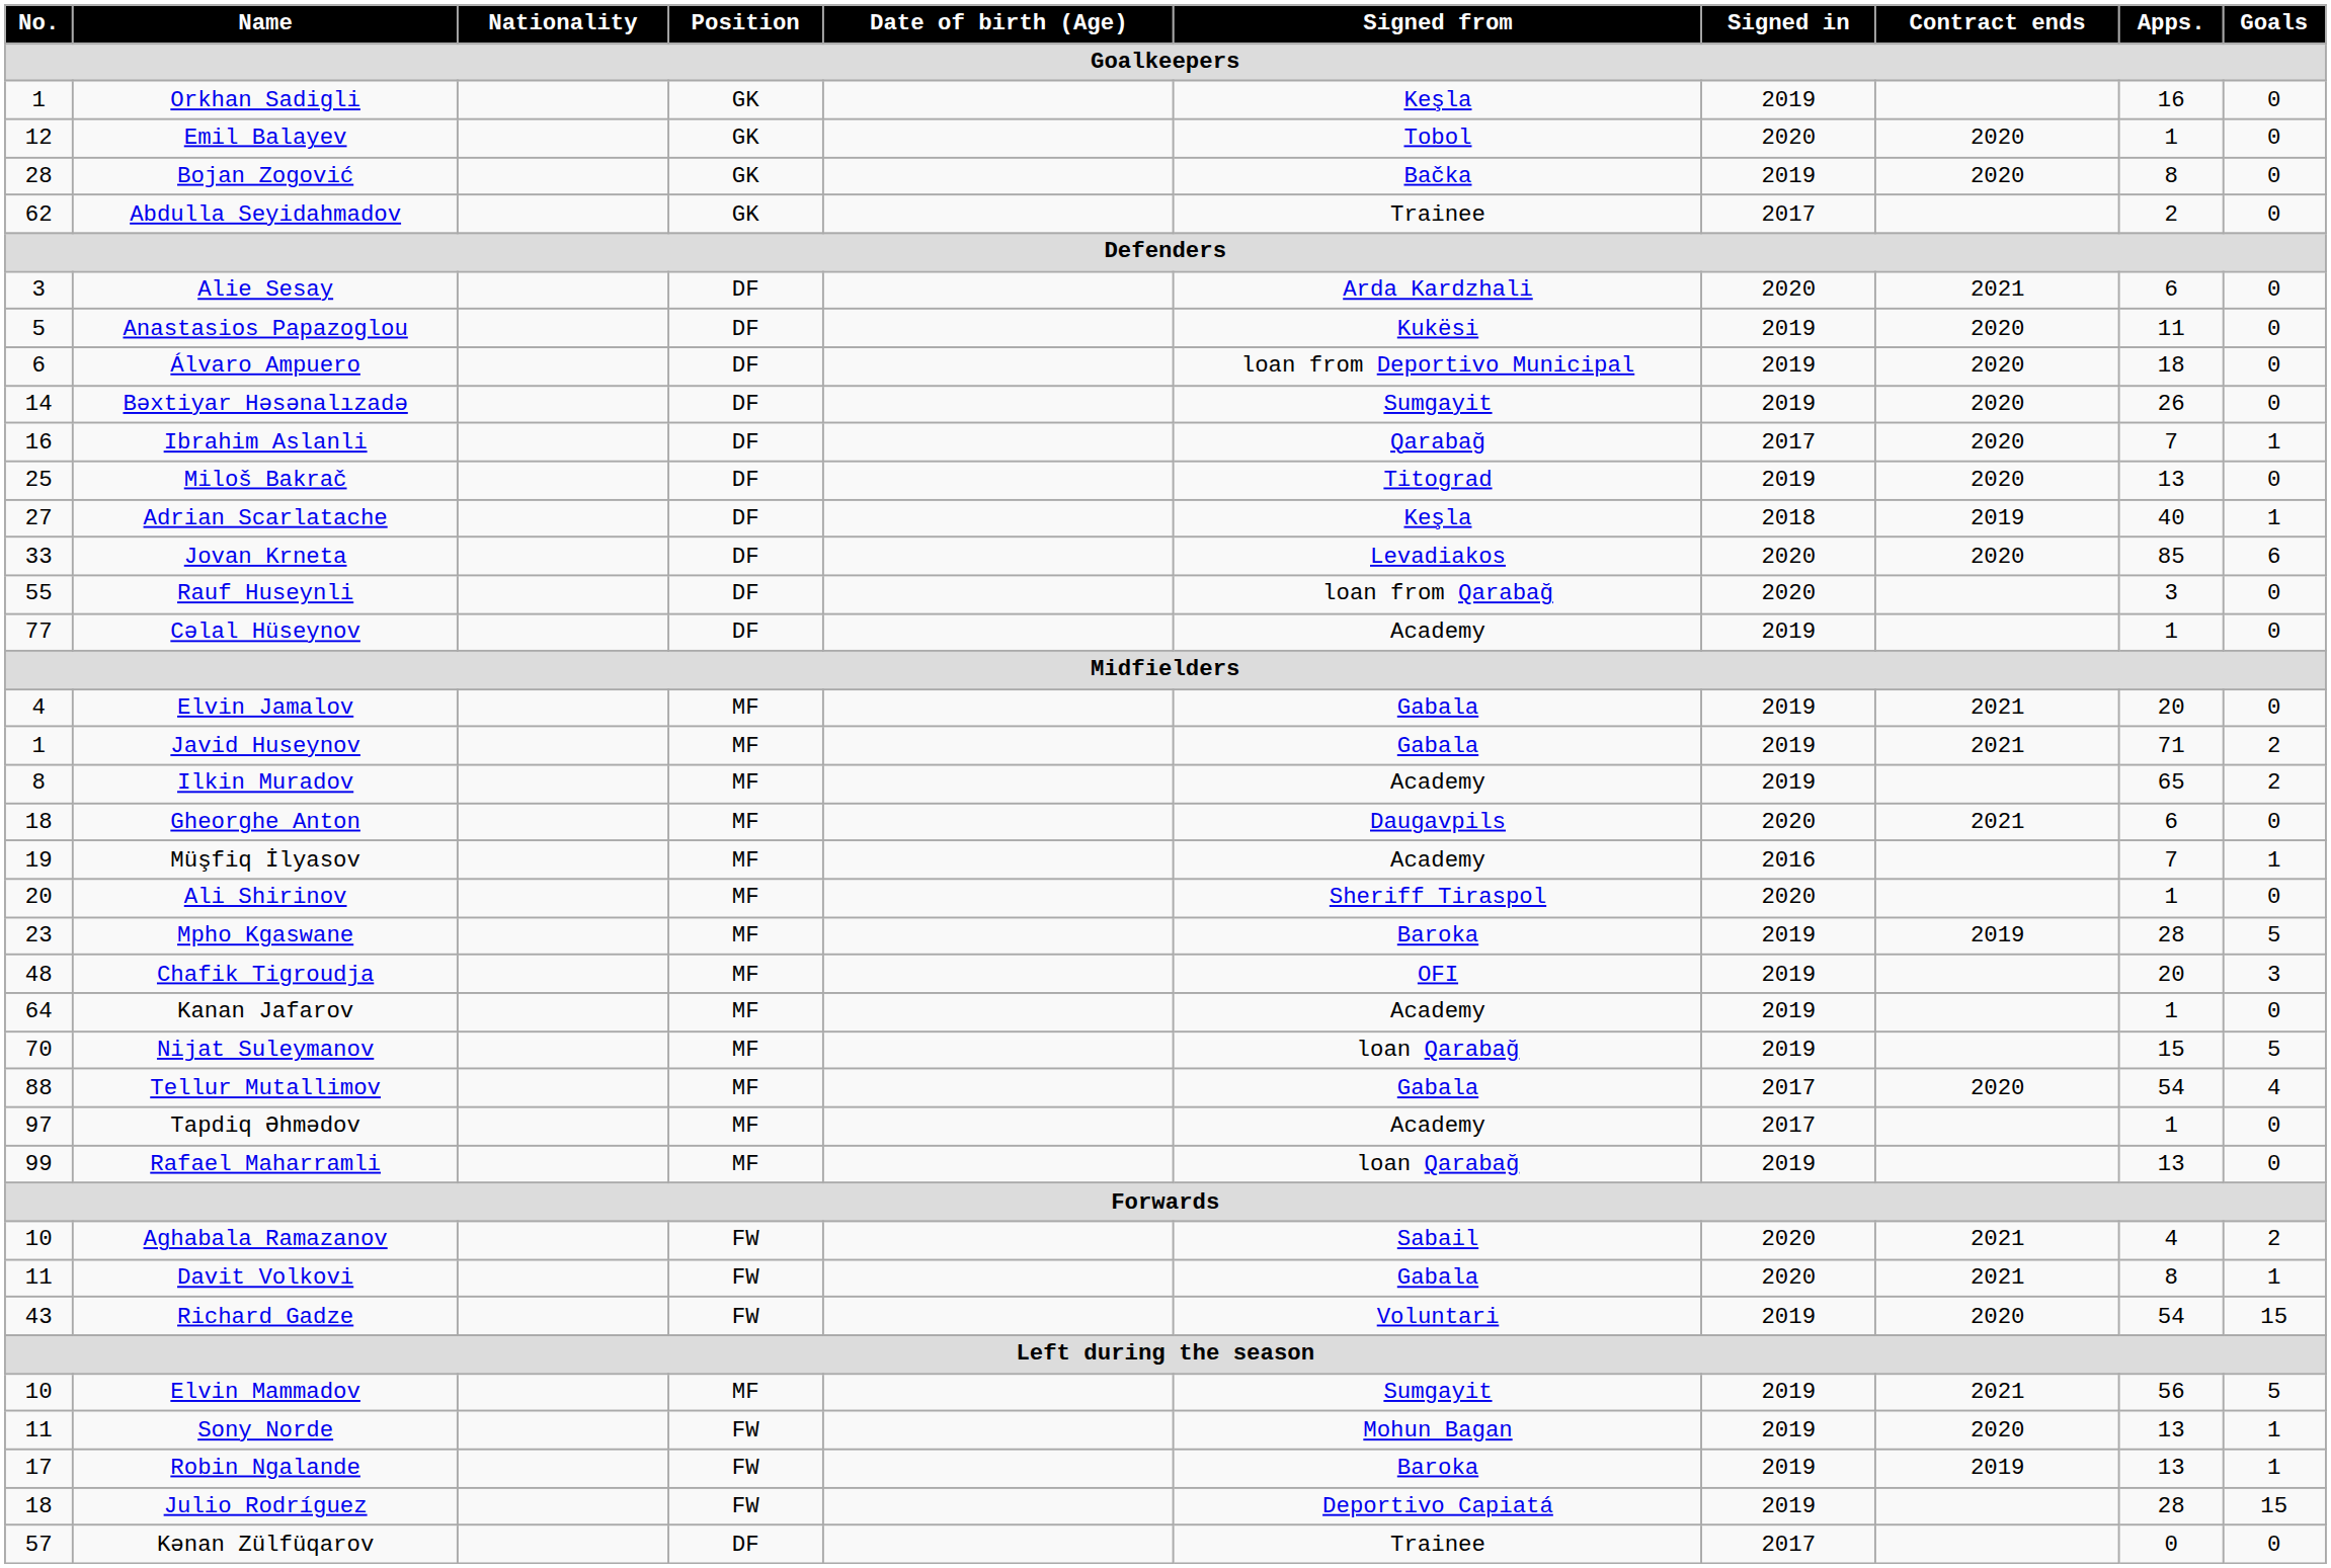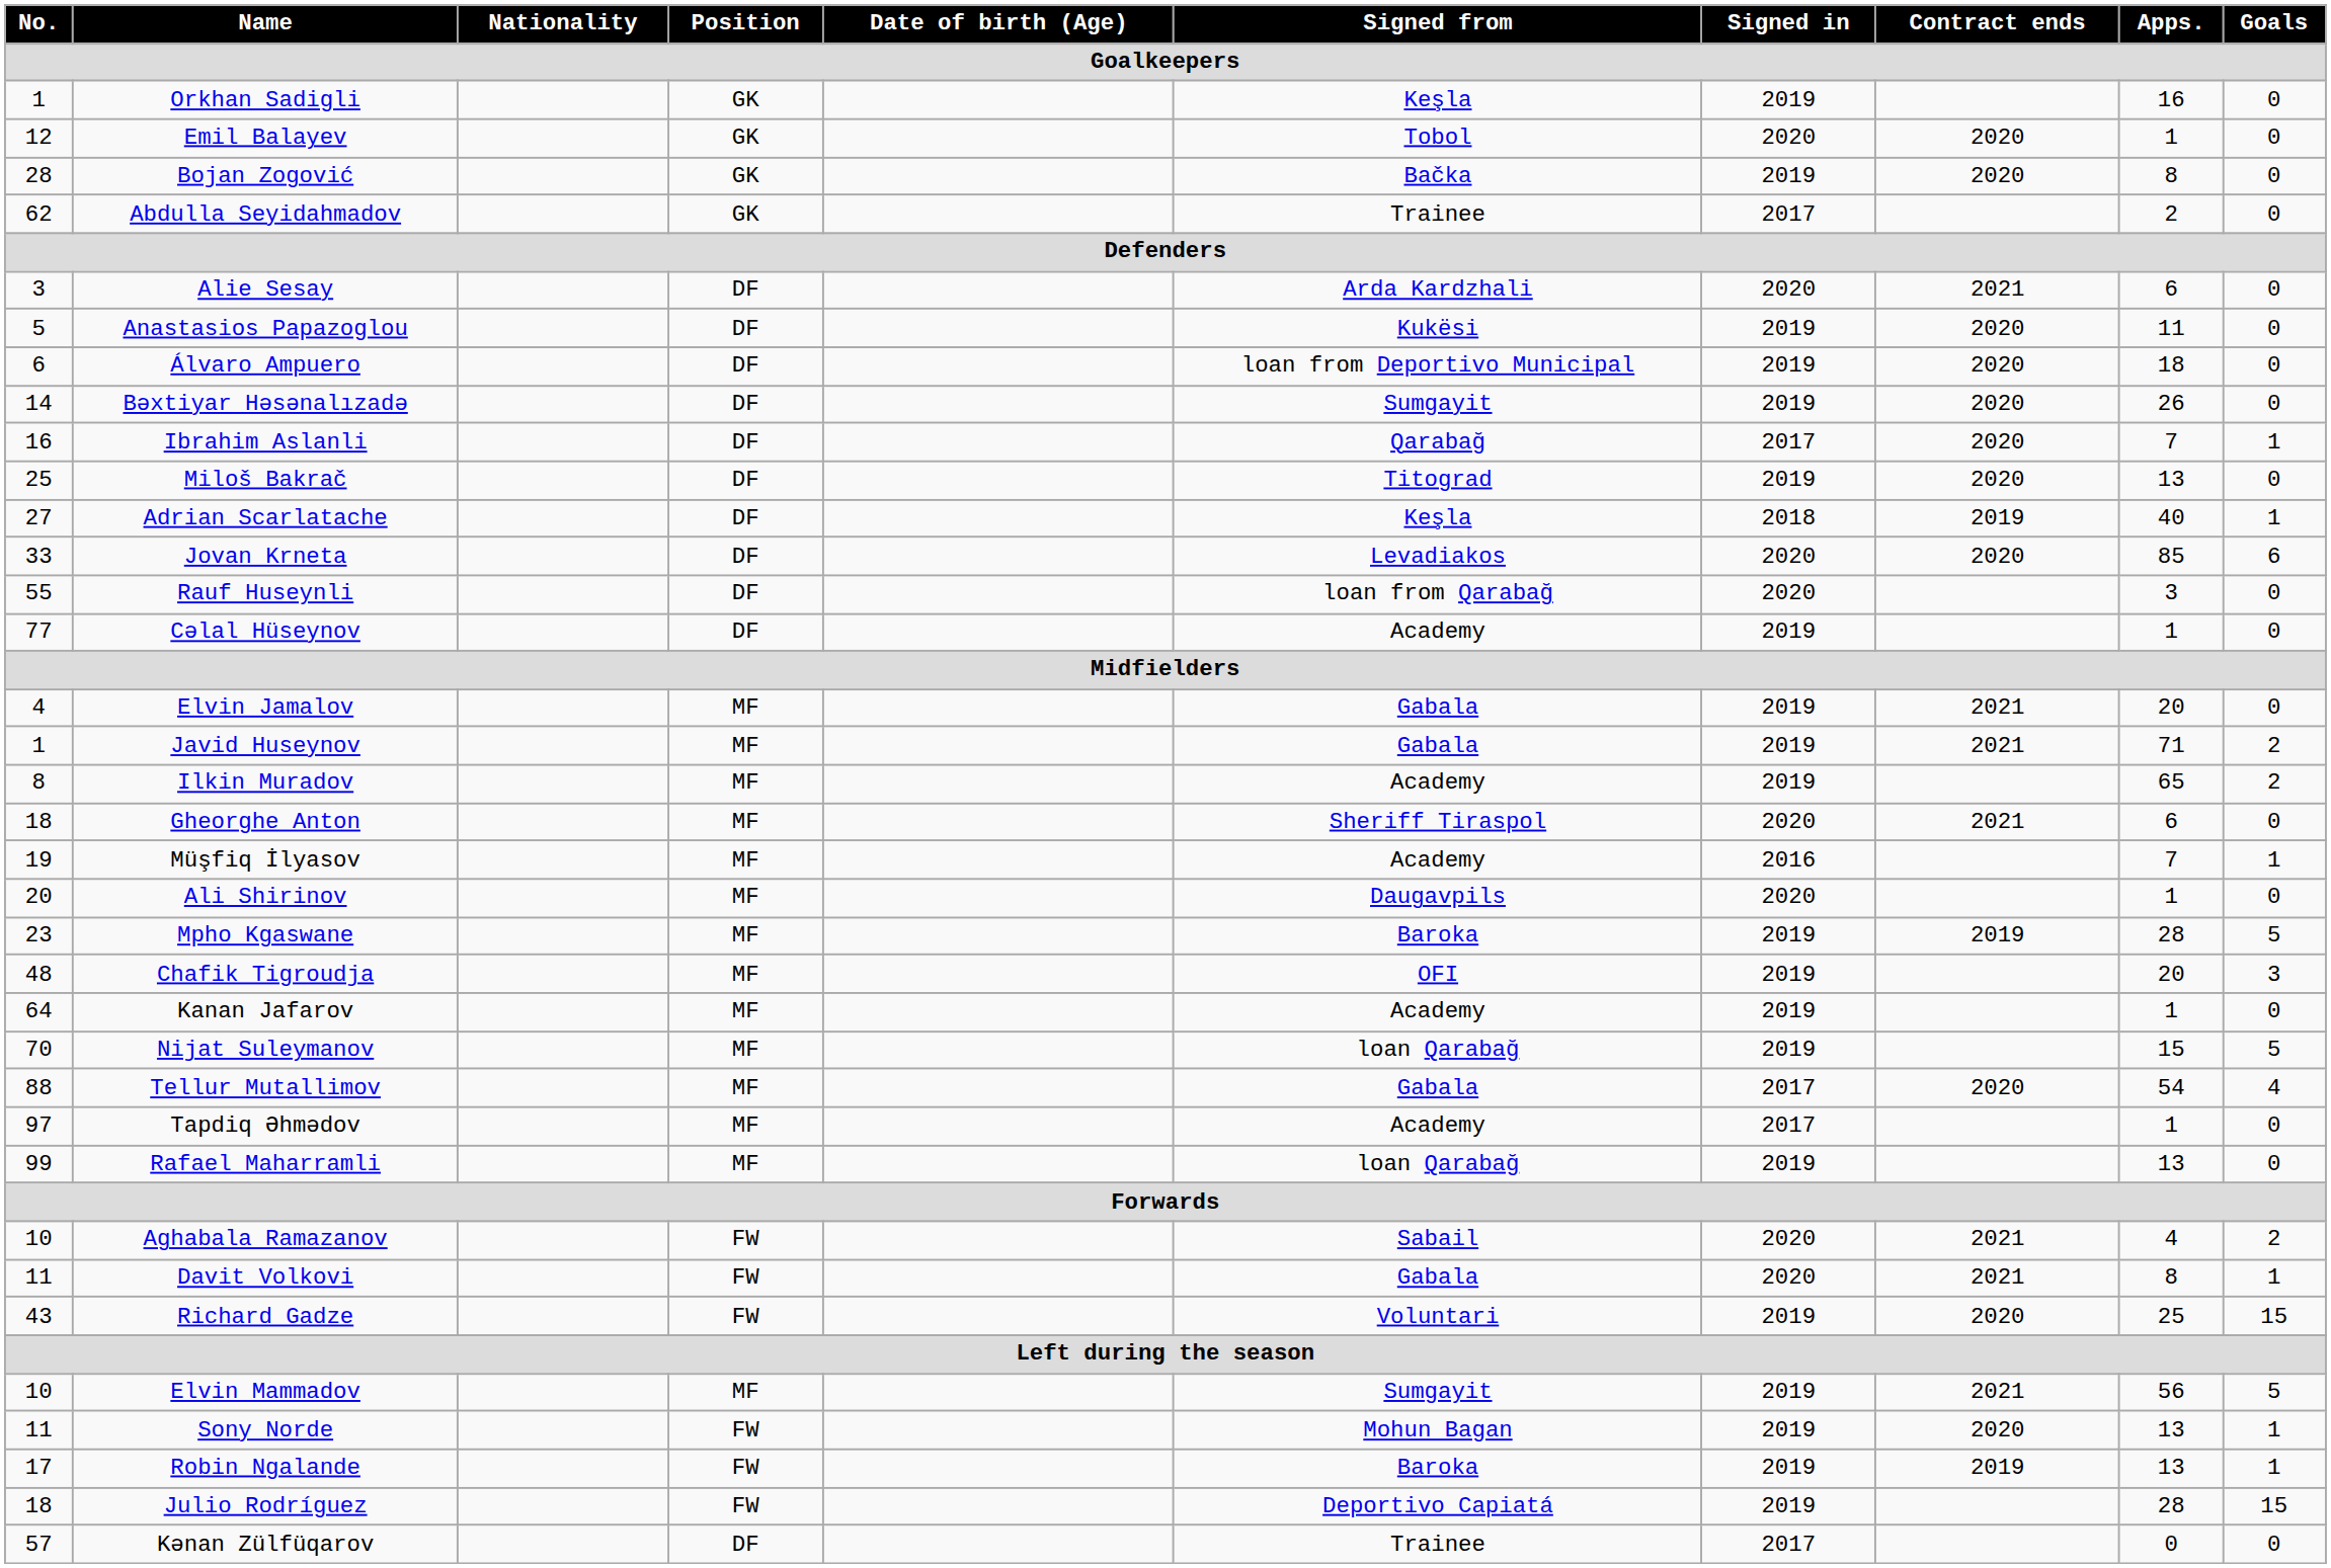Gheorghe Anton | Signed from: Daugavpils -> Sheriff Tiraspol
Ali Shirinov | Signed from: Sheriff Tiraspol -> Daugavpils
Richard Gadze | Apps.: 54 -> 25
